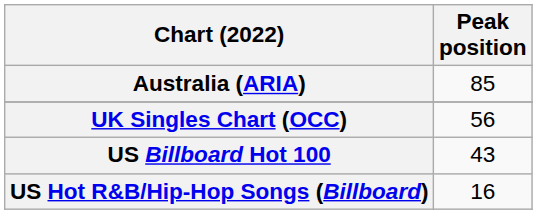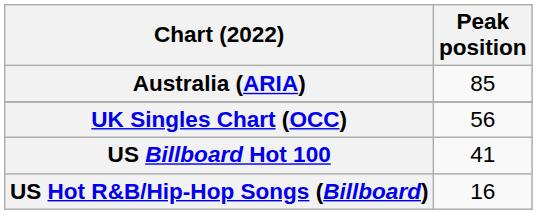US Billboard Hot 100 | Peak position: 43 -> 41
